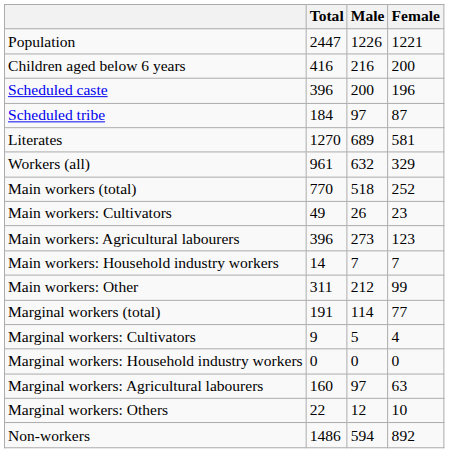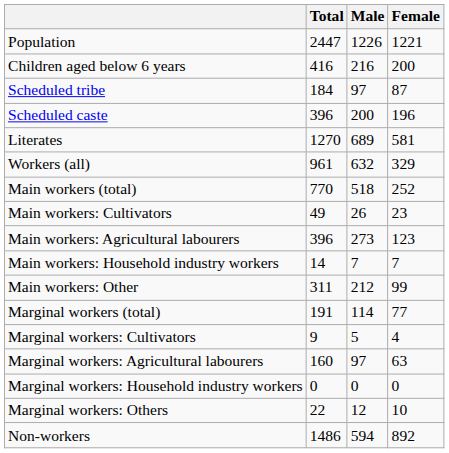rows swapped: Scheduled caste <-> Scheduled tribe
rows swapped: Marginal workers: Agricultural labourers <-> Marginal workers: Household industry workers
